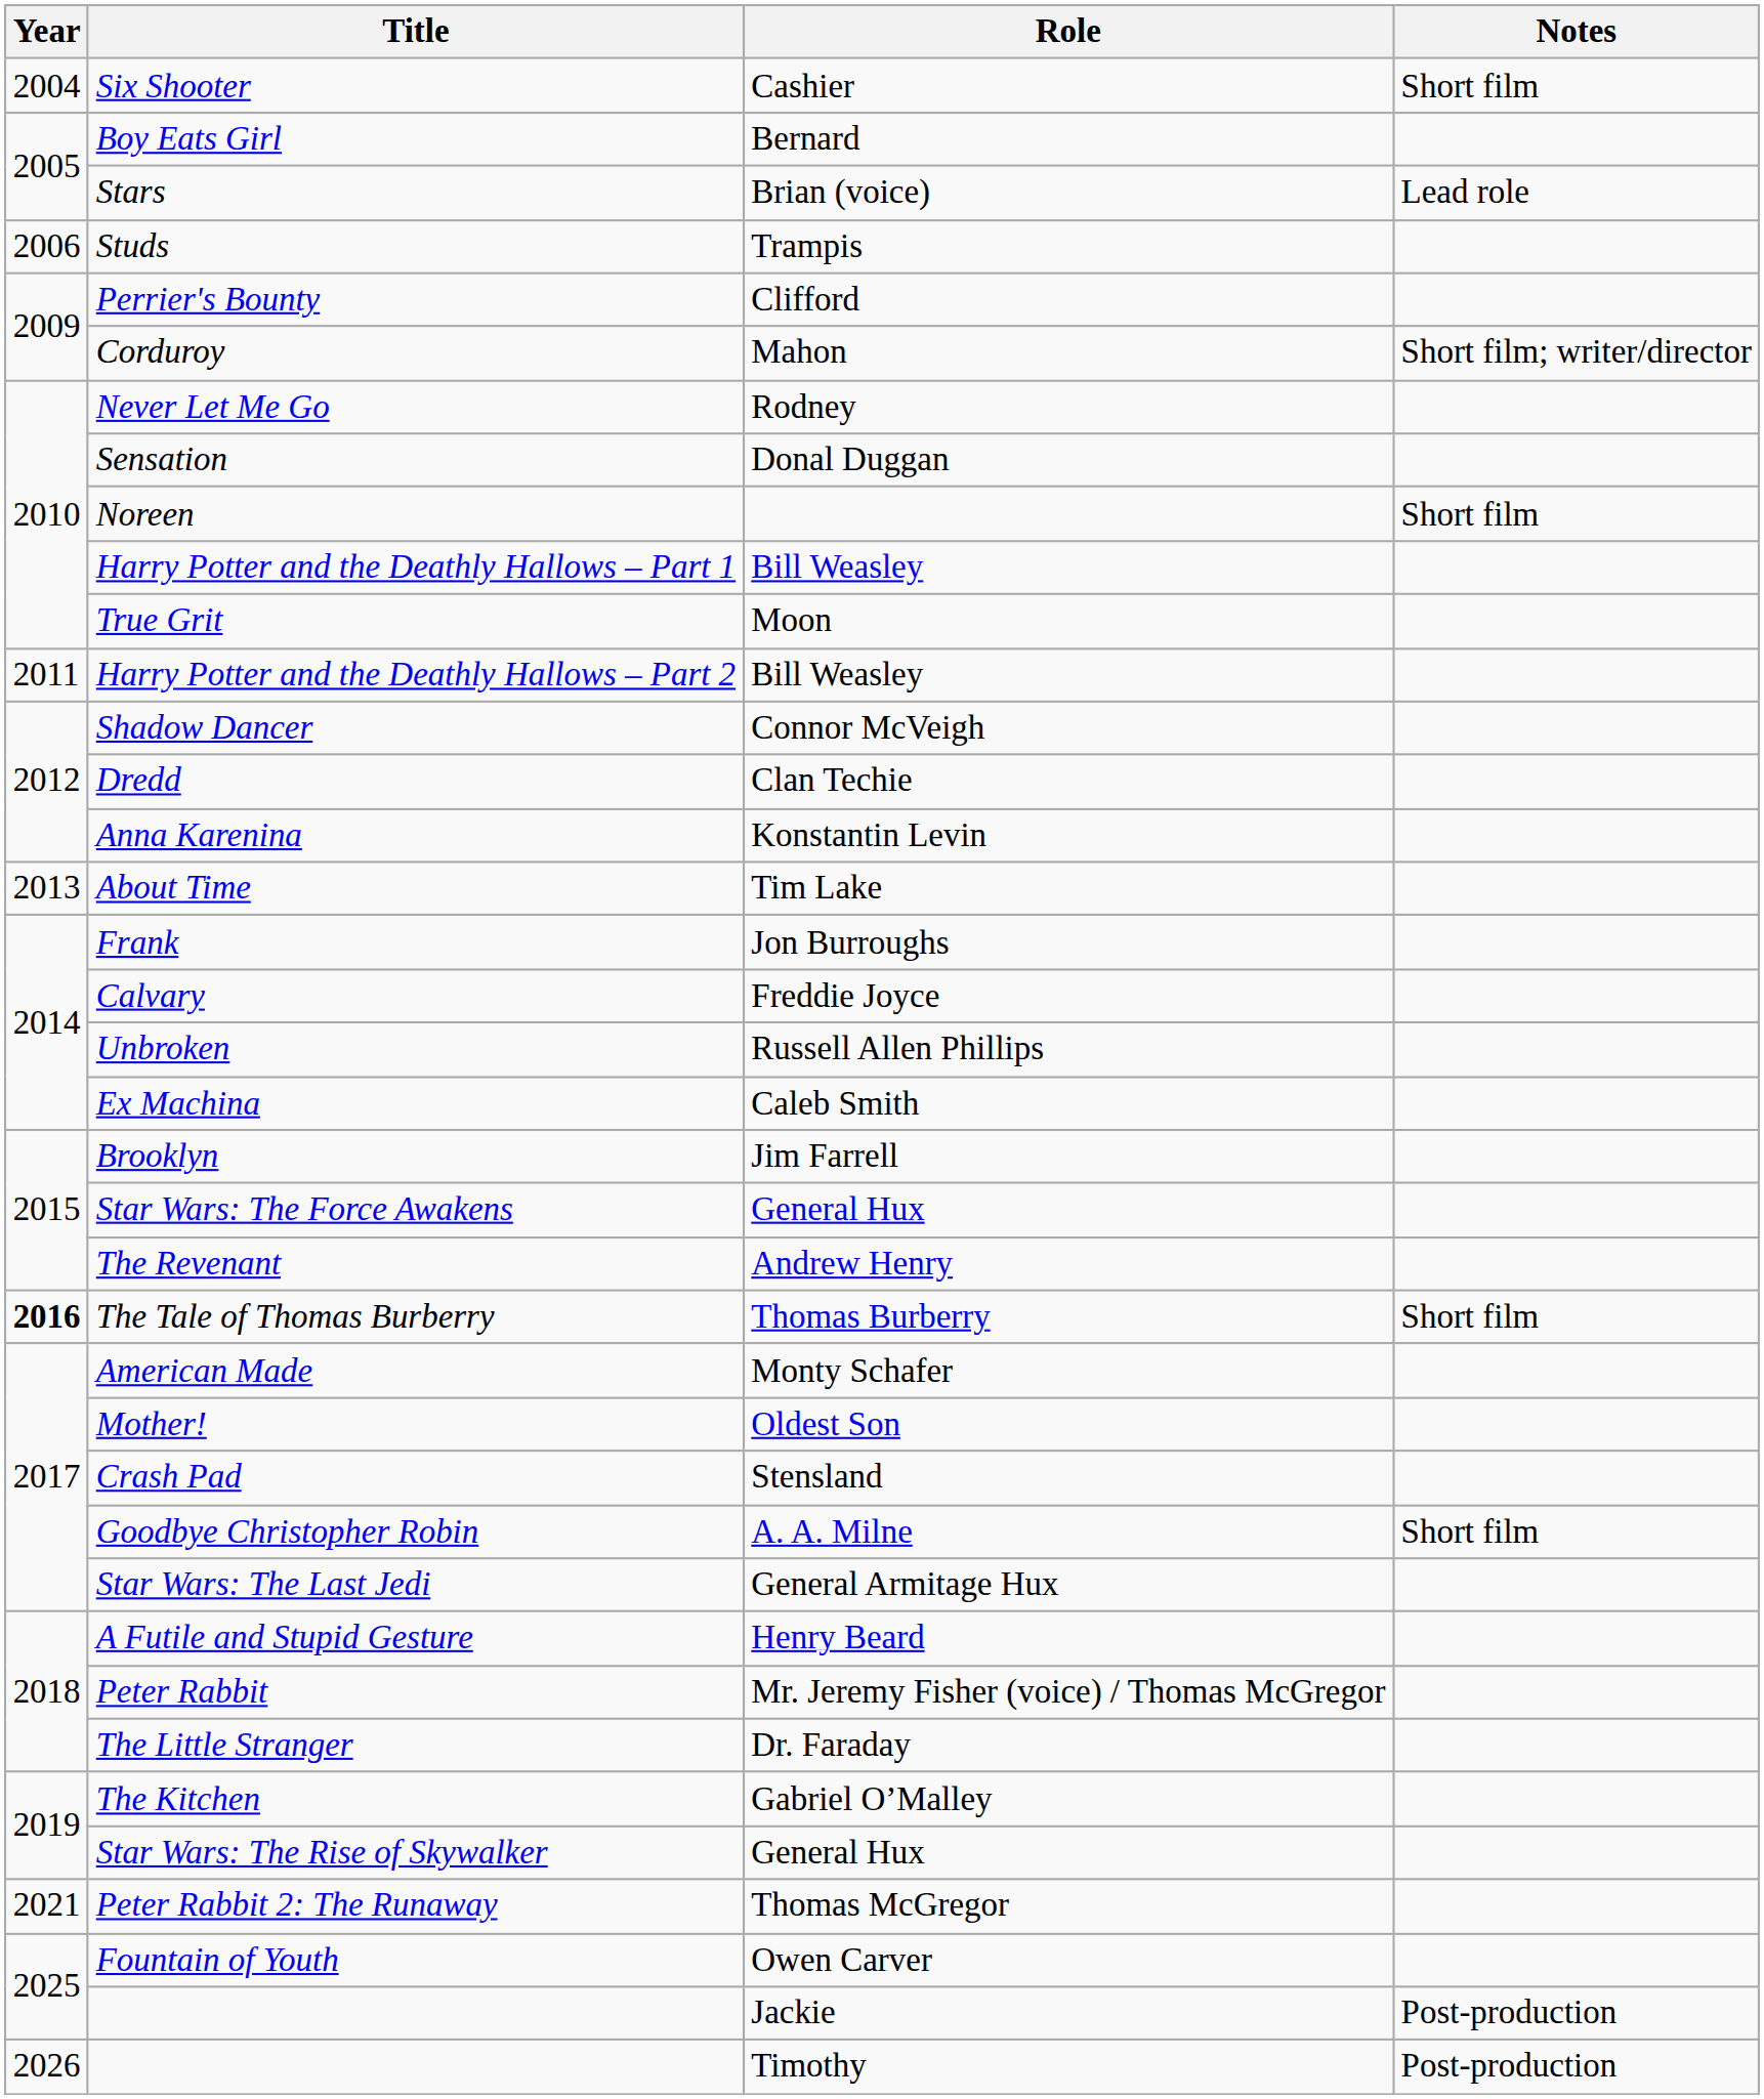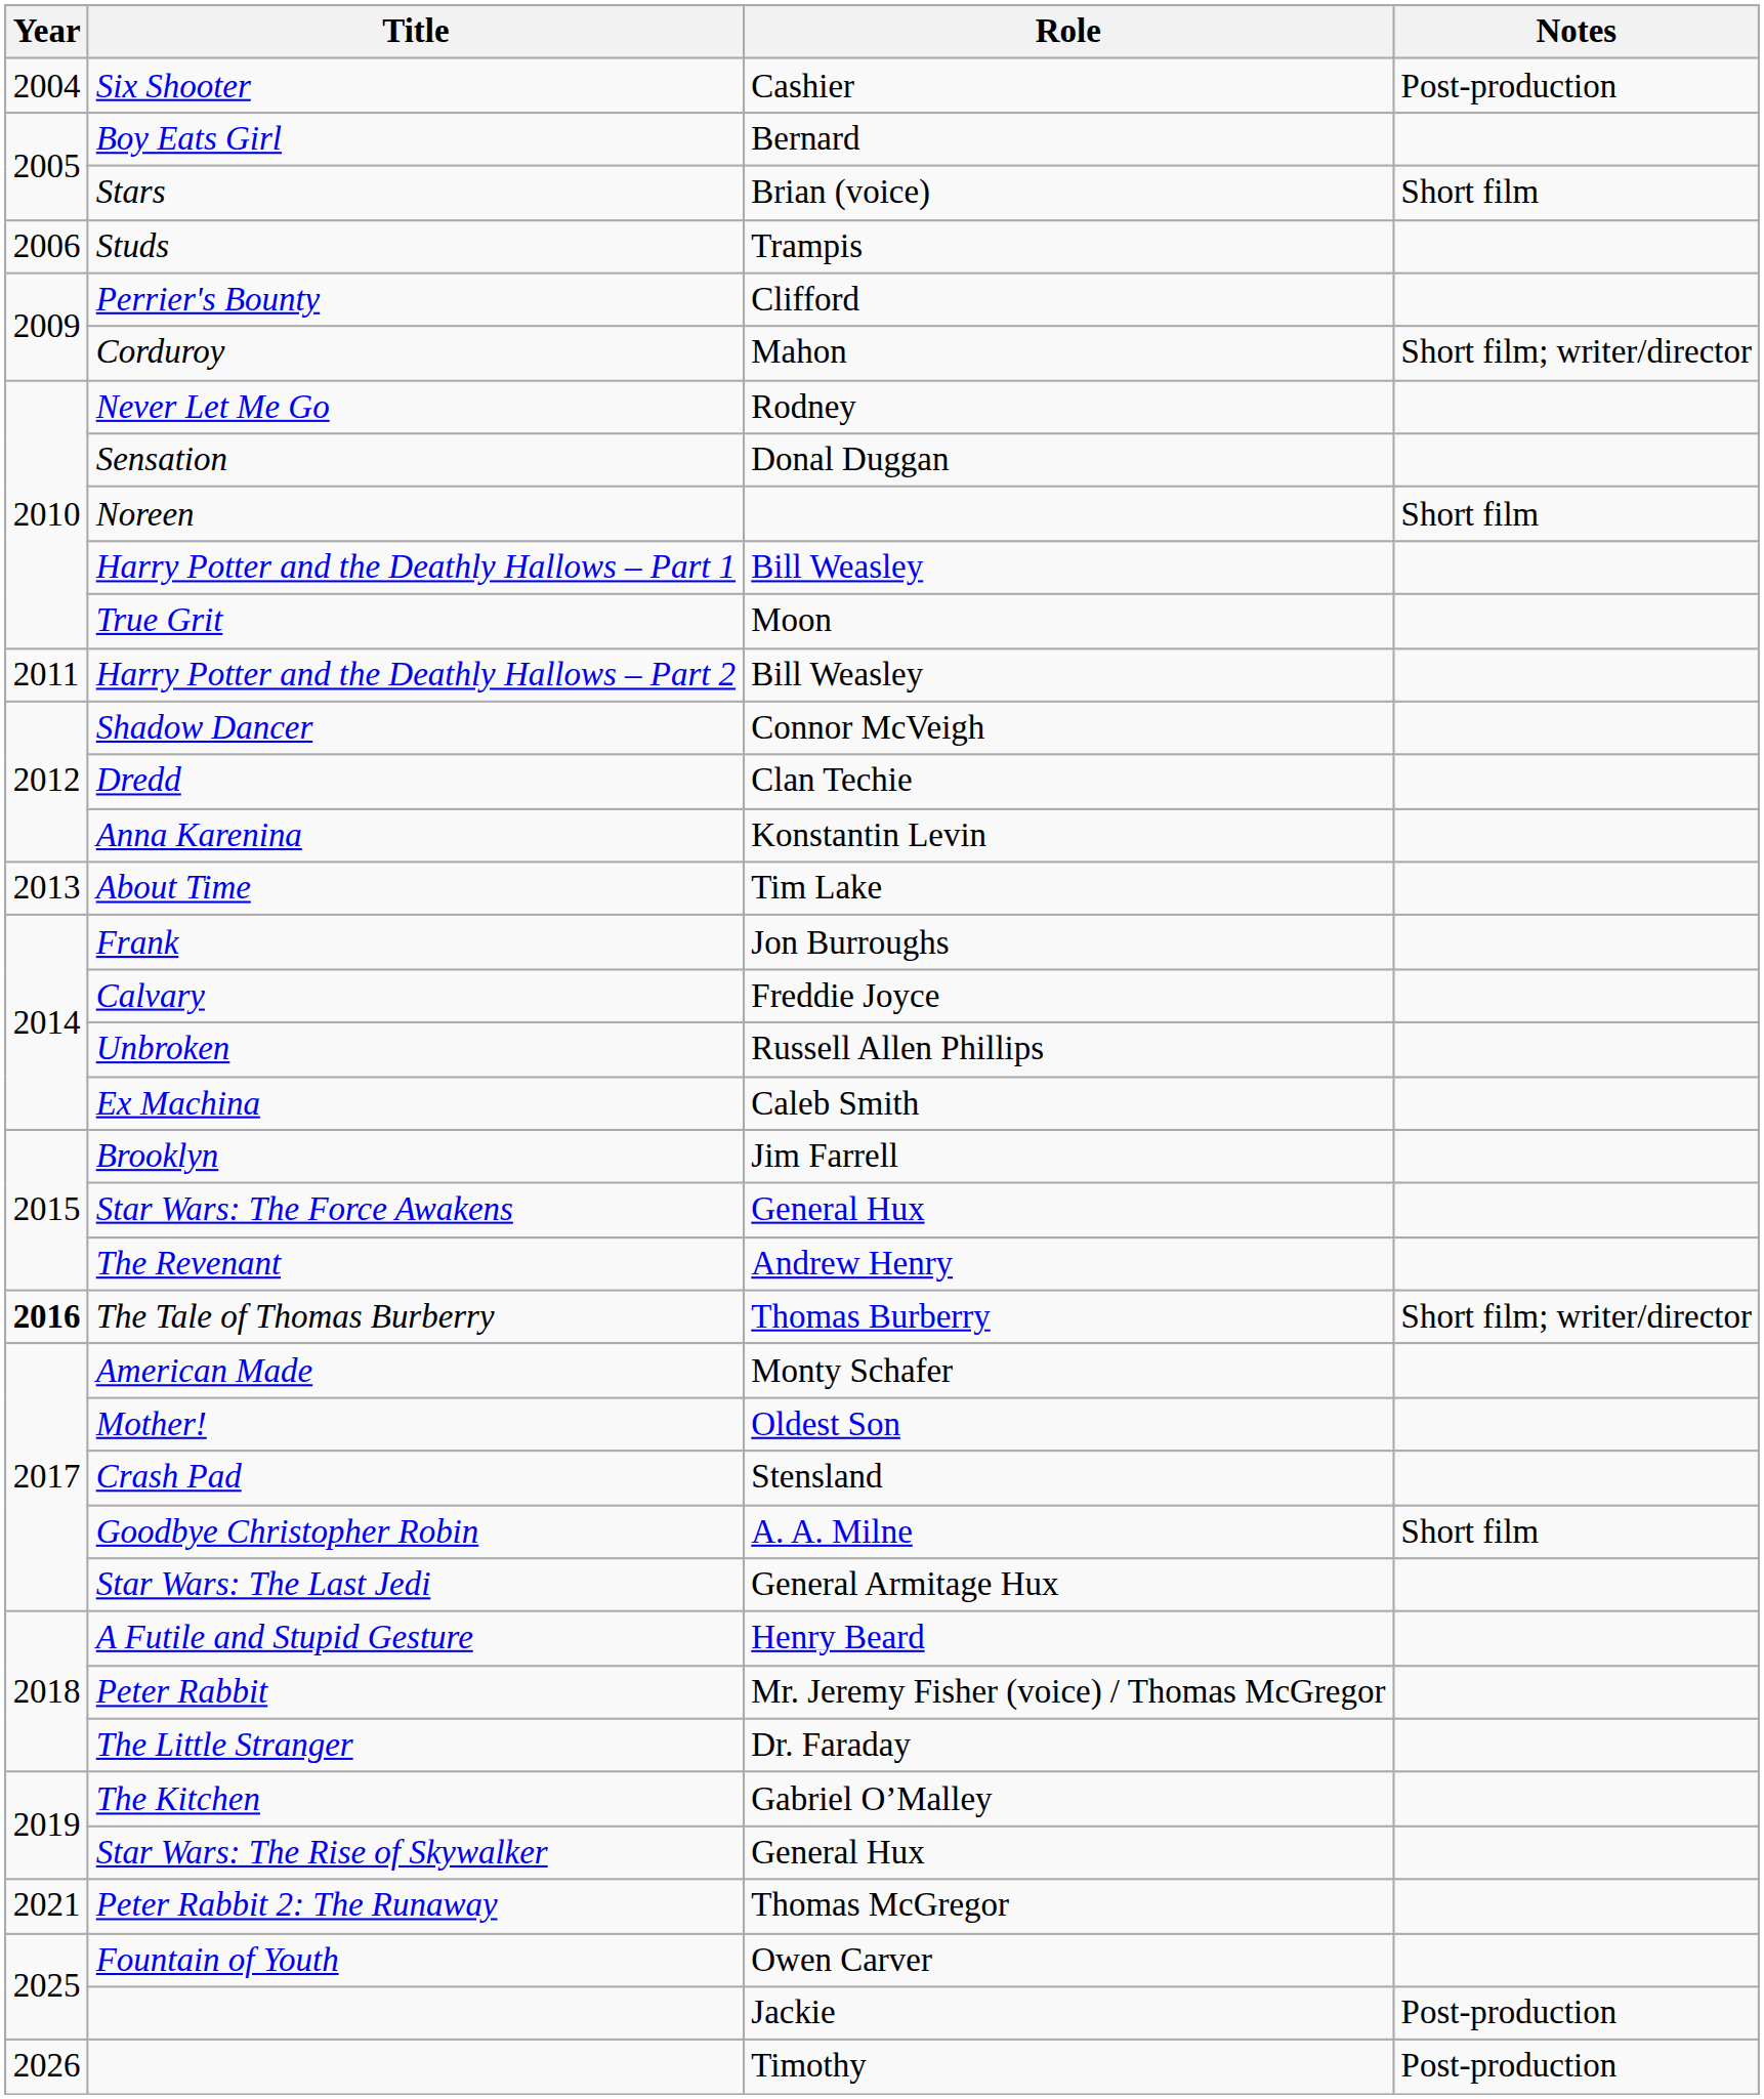Six Shooter | Notes: Short film -> Post-production
Stars | Notes: Lead role -> Short film
The Tale of Thomas Burberry | Notes: Short film -> Short film; writer/director
